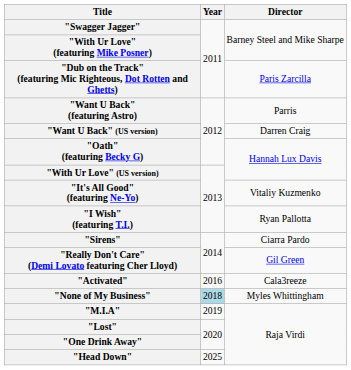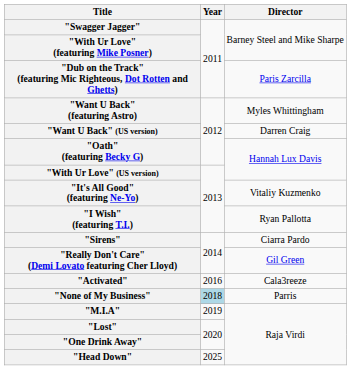"Want U Back" (featuring Astro) | Director: Parris -> Myles Whittingham
"None of My Business" | Director: Myles Whittingham -> Parris
